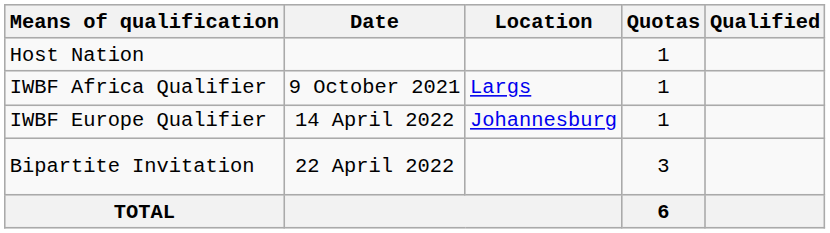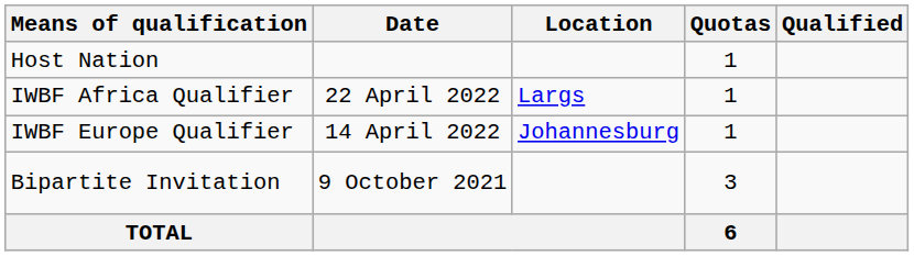IWBF Africa Qualifier | Date: 9 October 2021 -> 22 April 2022
Bipartite Invitation | Date: 22 April 2022 -> 9 October 2021
